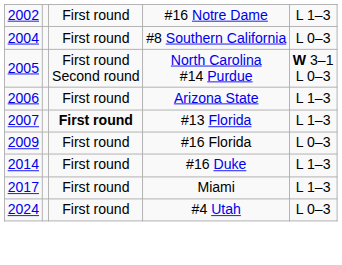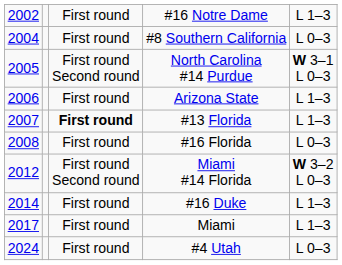#16 Florida | column 1: 2009 -> 2008
+ row: 2012 | First round Second round | Miami #14 Florida | W 3–2 L 0–3
